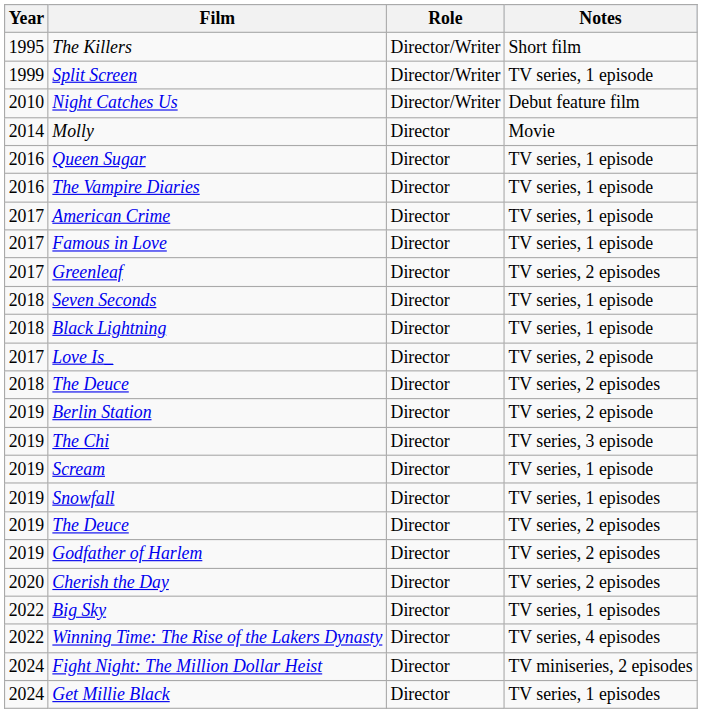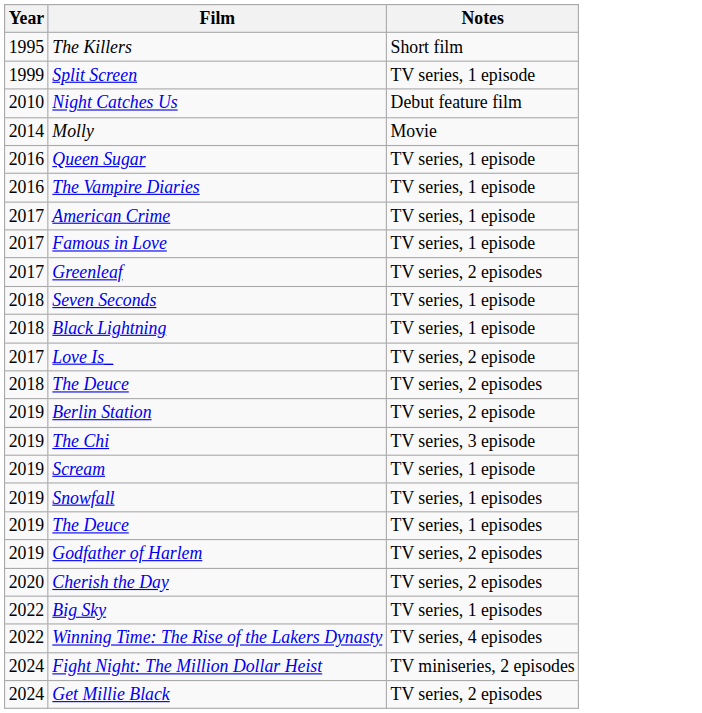- column: Role | Director/Writer | Director/Writer | Director/Writer | Director | Director | Director | Director | Director | Director | Director | Director | Director | Director | Director | Director | Director | Director | Director | Director | Director | Director | Director | Director | Director
2019 / The Deuce | Notes: TV series, 2 episodes -> TV series, 1 episodes
Get Millie Black | Notes: TV series, 1 episodes -> TV series, 2 episodes
